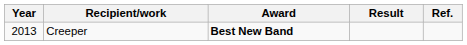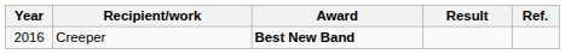Creeper | Year: 2013 -> 2016
